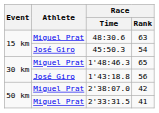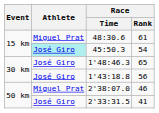48:30.6 | Race / Rank: 63 -> 61
45:50.3 | Athlete: no background -> paleturquoise background
1'48:46.3 | Athlete: Miguel Prat -> José Giro
2'38:07.0 | Race / Rank: 42 -> 46
2'33:31.5 | Athlete: Miguel Prat -> José Giro
